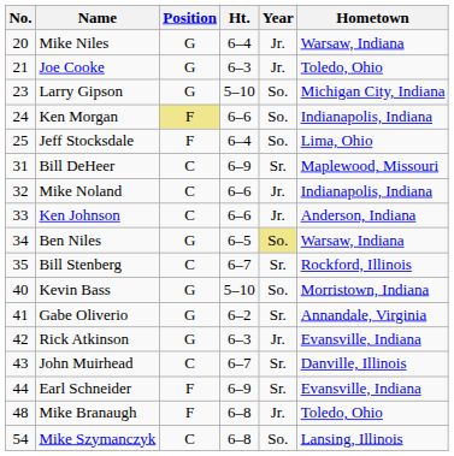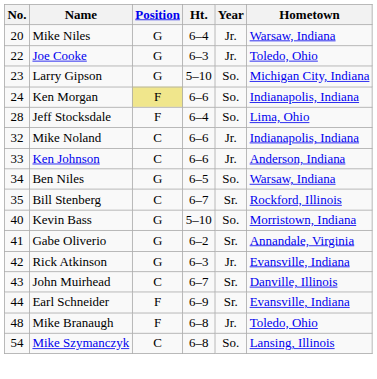Joe Cooke | No.: 21 -> 22
Jeff Stocksdale | No.: 25 -> 28
- row: 31 | Bill DeHeer | C | 6–9 | Sr. | Maplewood, Missouri
Ben Niles | Year: khaki background -> no background
